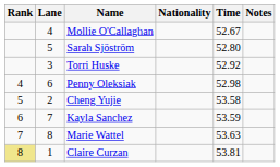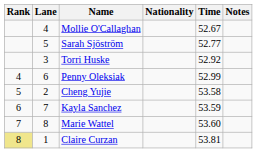Sarah Sjöström | Time: 52.80 -> 52.77
Penny Oleksiak | Time: 52.98 -> 52.99
Marie Wattel | Time: 53.63 -> 53.60
